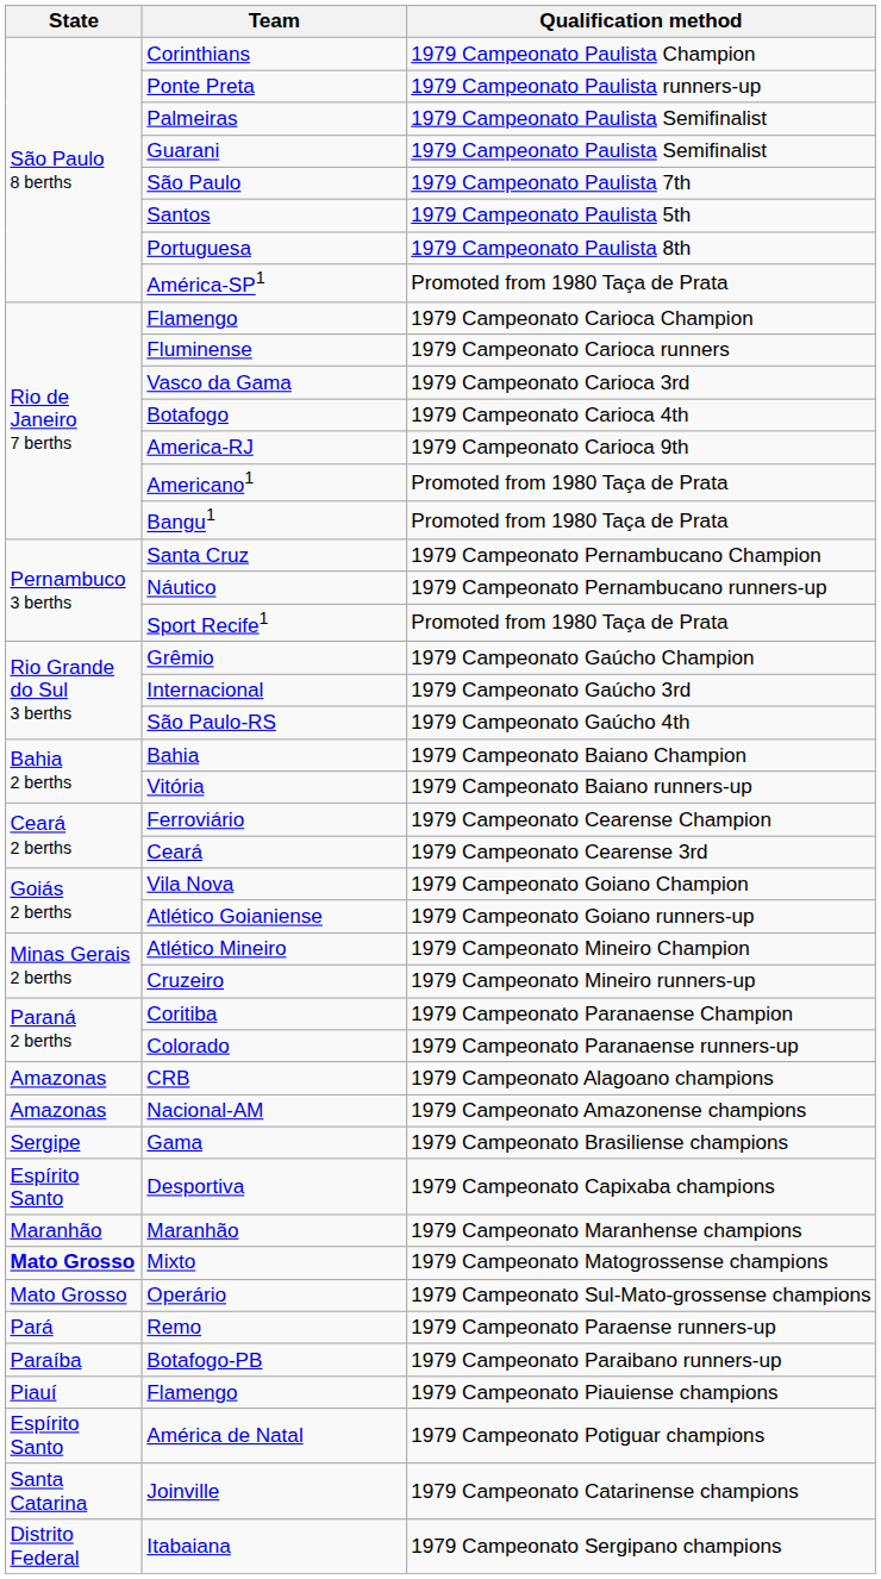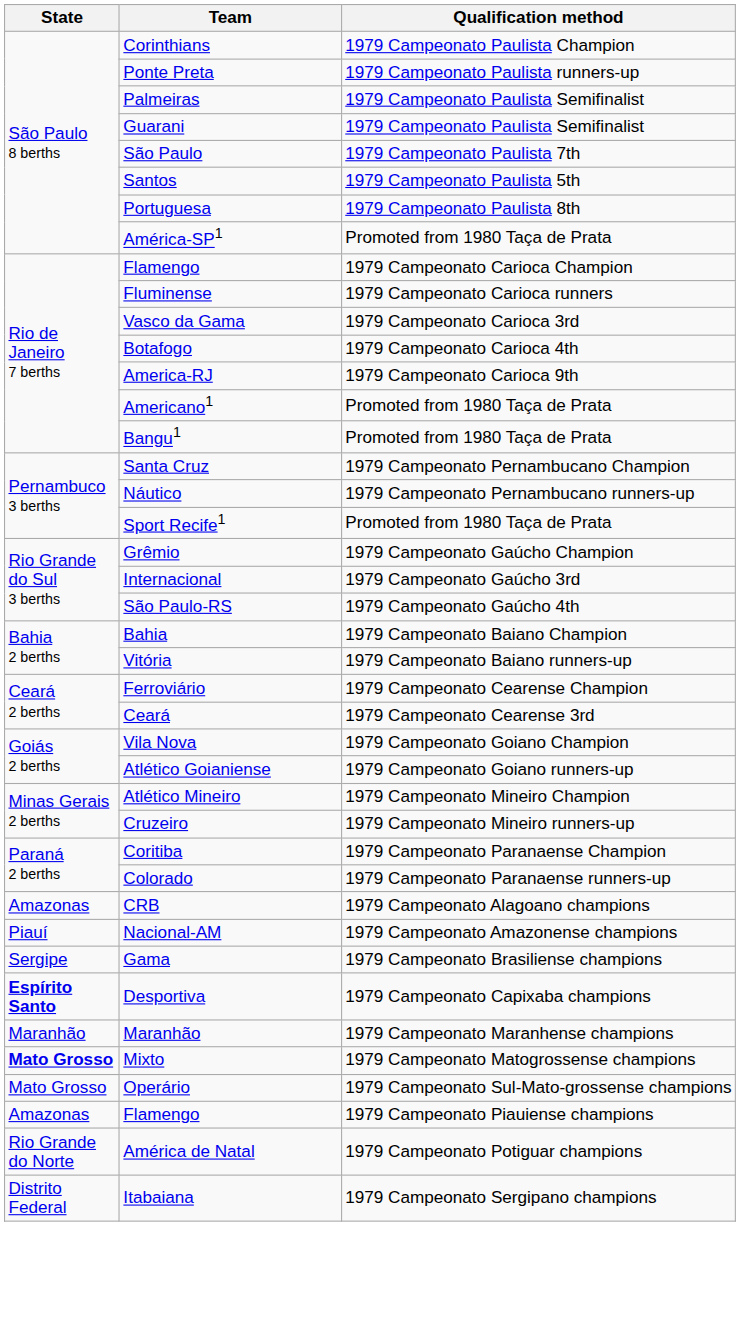Nacional-AM | State: Amazonas -> Piauí
Desportiva | State: normal -> bold
- row: Pará | Remo | 1979 Campeonato Paraense runners-up
- row: Paraíba | Botafogo-PB | 1979 Campeonato Paraibano runners-up
Flamengo / 1979 Campeonato Piauiense champions | State: Piauí -> Amazonas
América de Natal | State: Espírito Santo -> Rio Grande do Norte
- row: Santa Catarina | Joinville | 1979 Campeonato Catarinense champions
